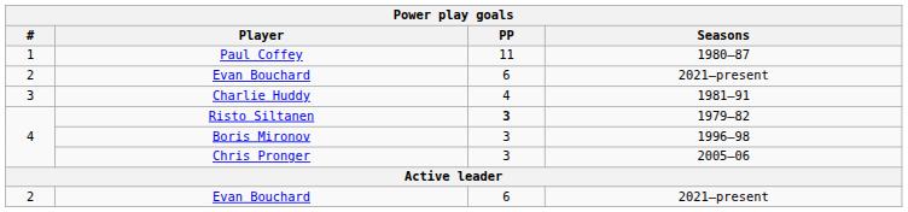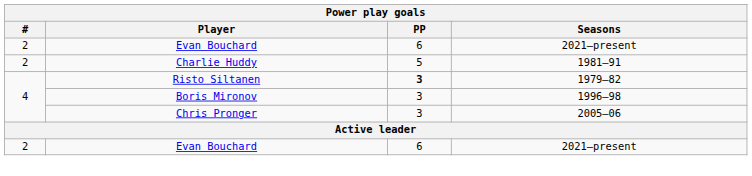- row: 1 | Paul Coffey | 11 | 1980–87
Charlie Huddy | #: 3 -> 2
Charlie Huddy | PP: 4 -> 5
